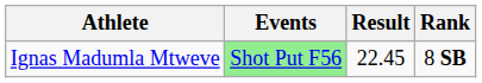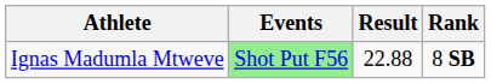Ignas Madumla Mtweve | Result: 22.45 -> 22.88
